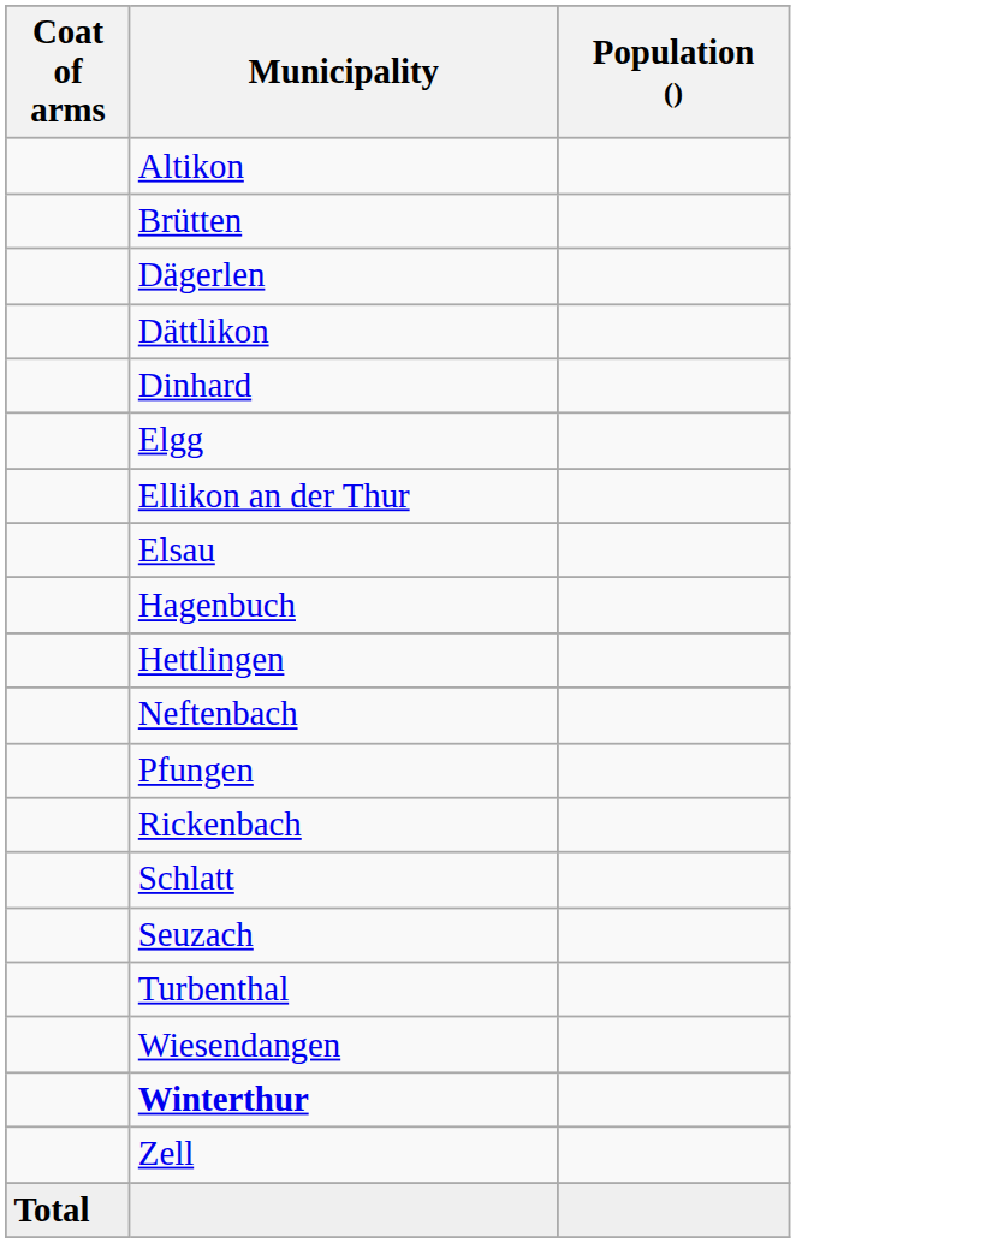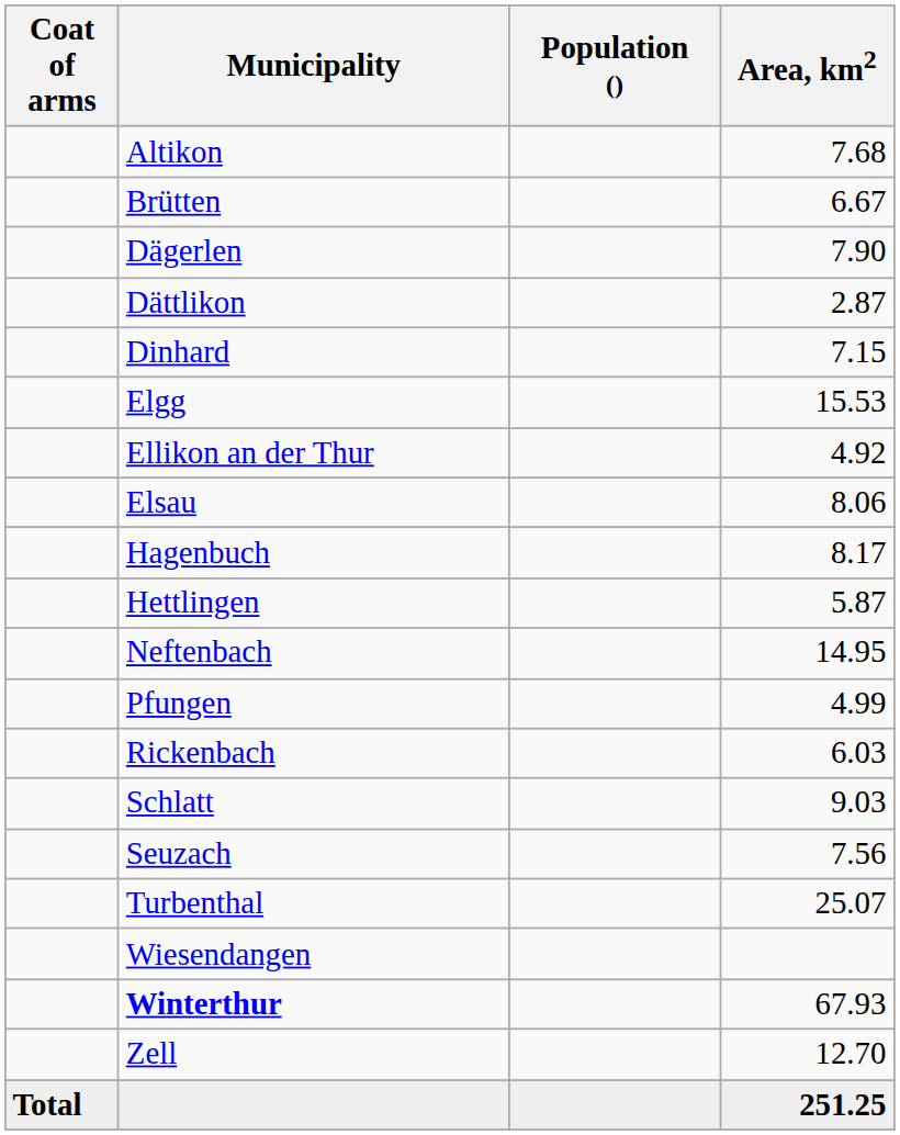+ column: Area, km2 | 7.68 | 6.67 | 7.90 | 2.87 | 7.15 | 15.53 | 4.92 | 8.06 | 8.17 | 5.87 | 14.95 | 4.99 | 6.03 | 9.03 | 7.56 | 25.07 | 67.93 | 12.70 | 251.25
